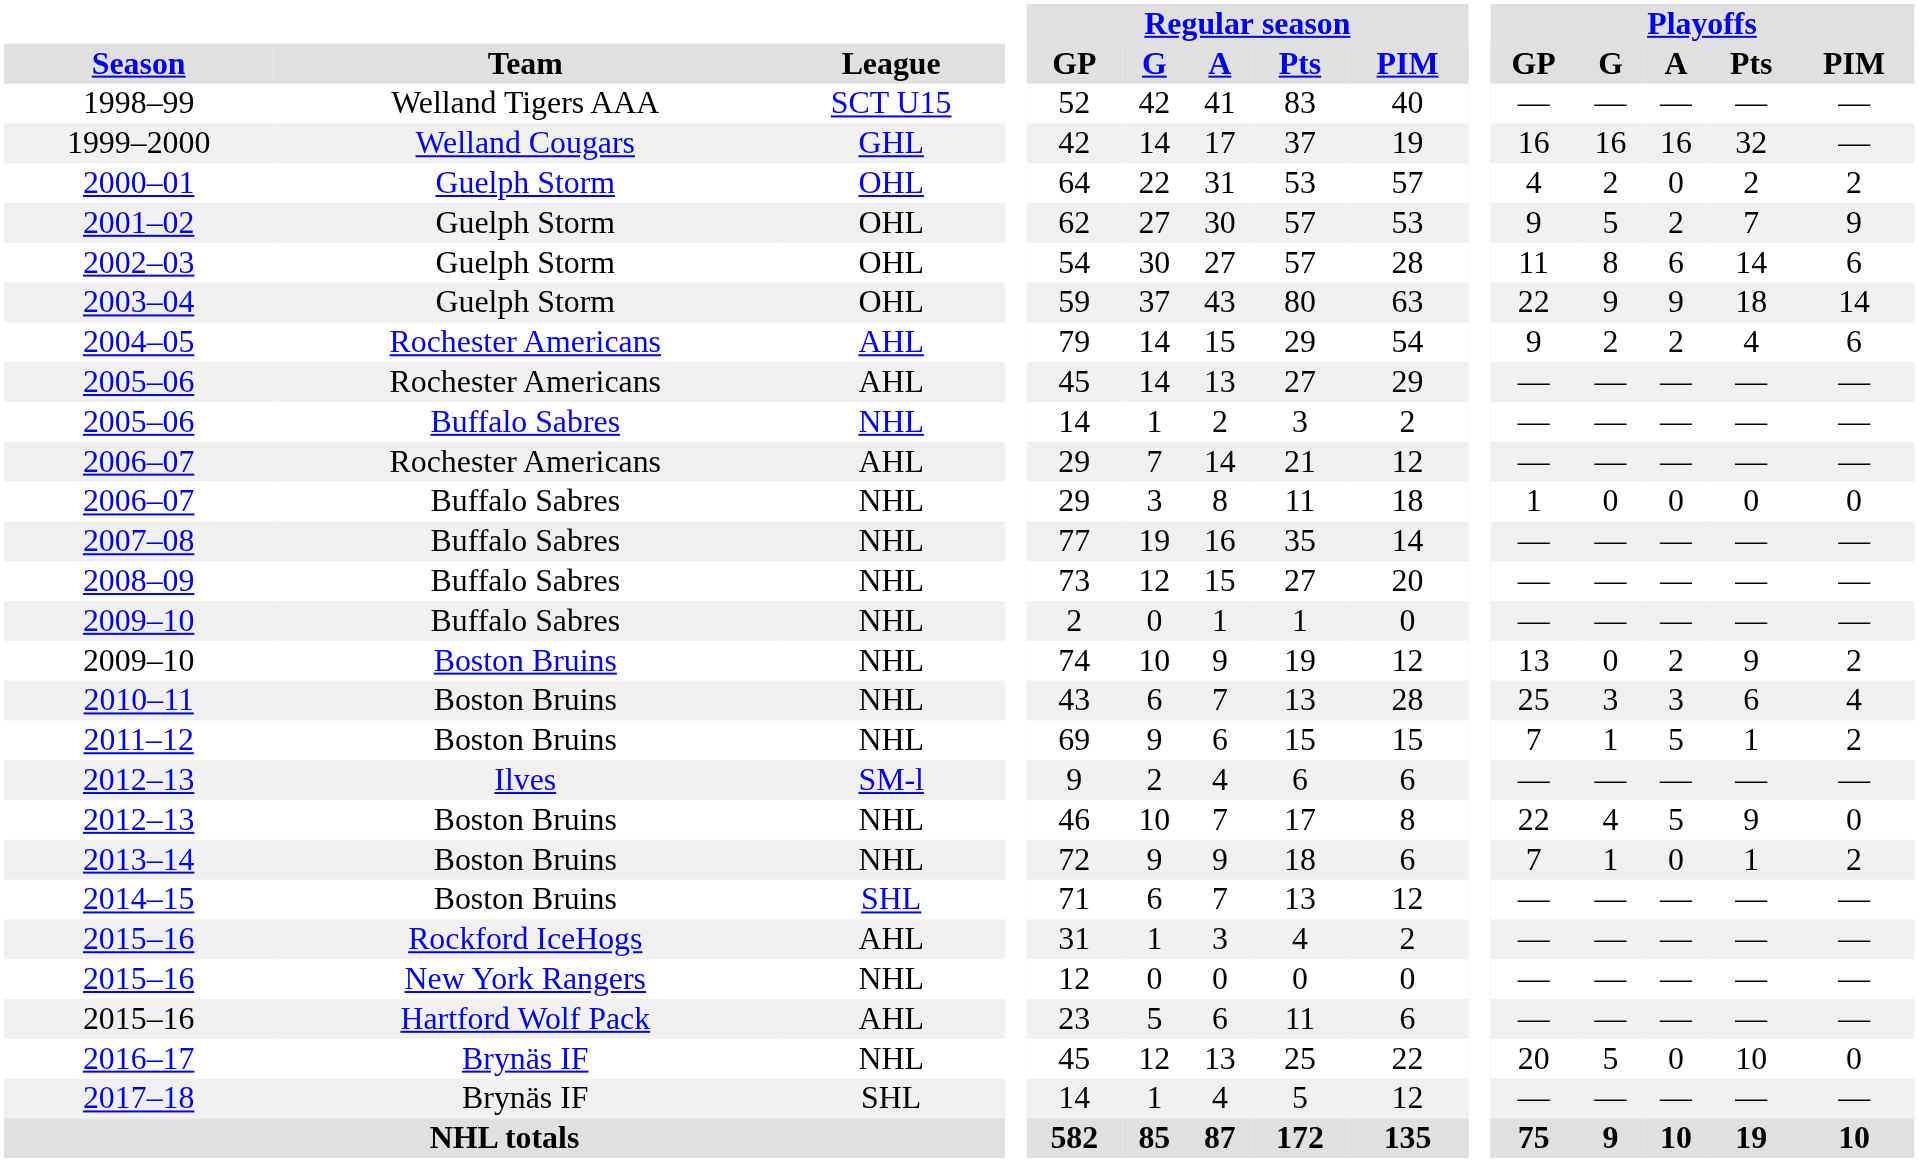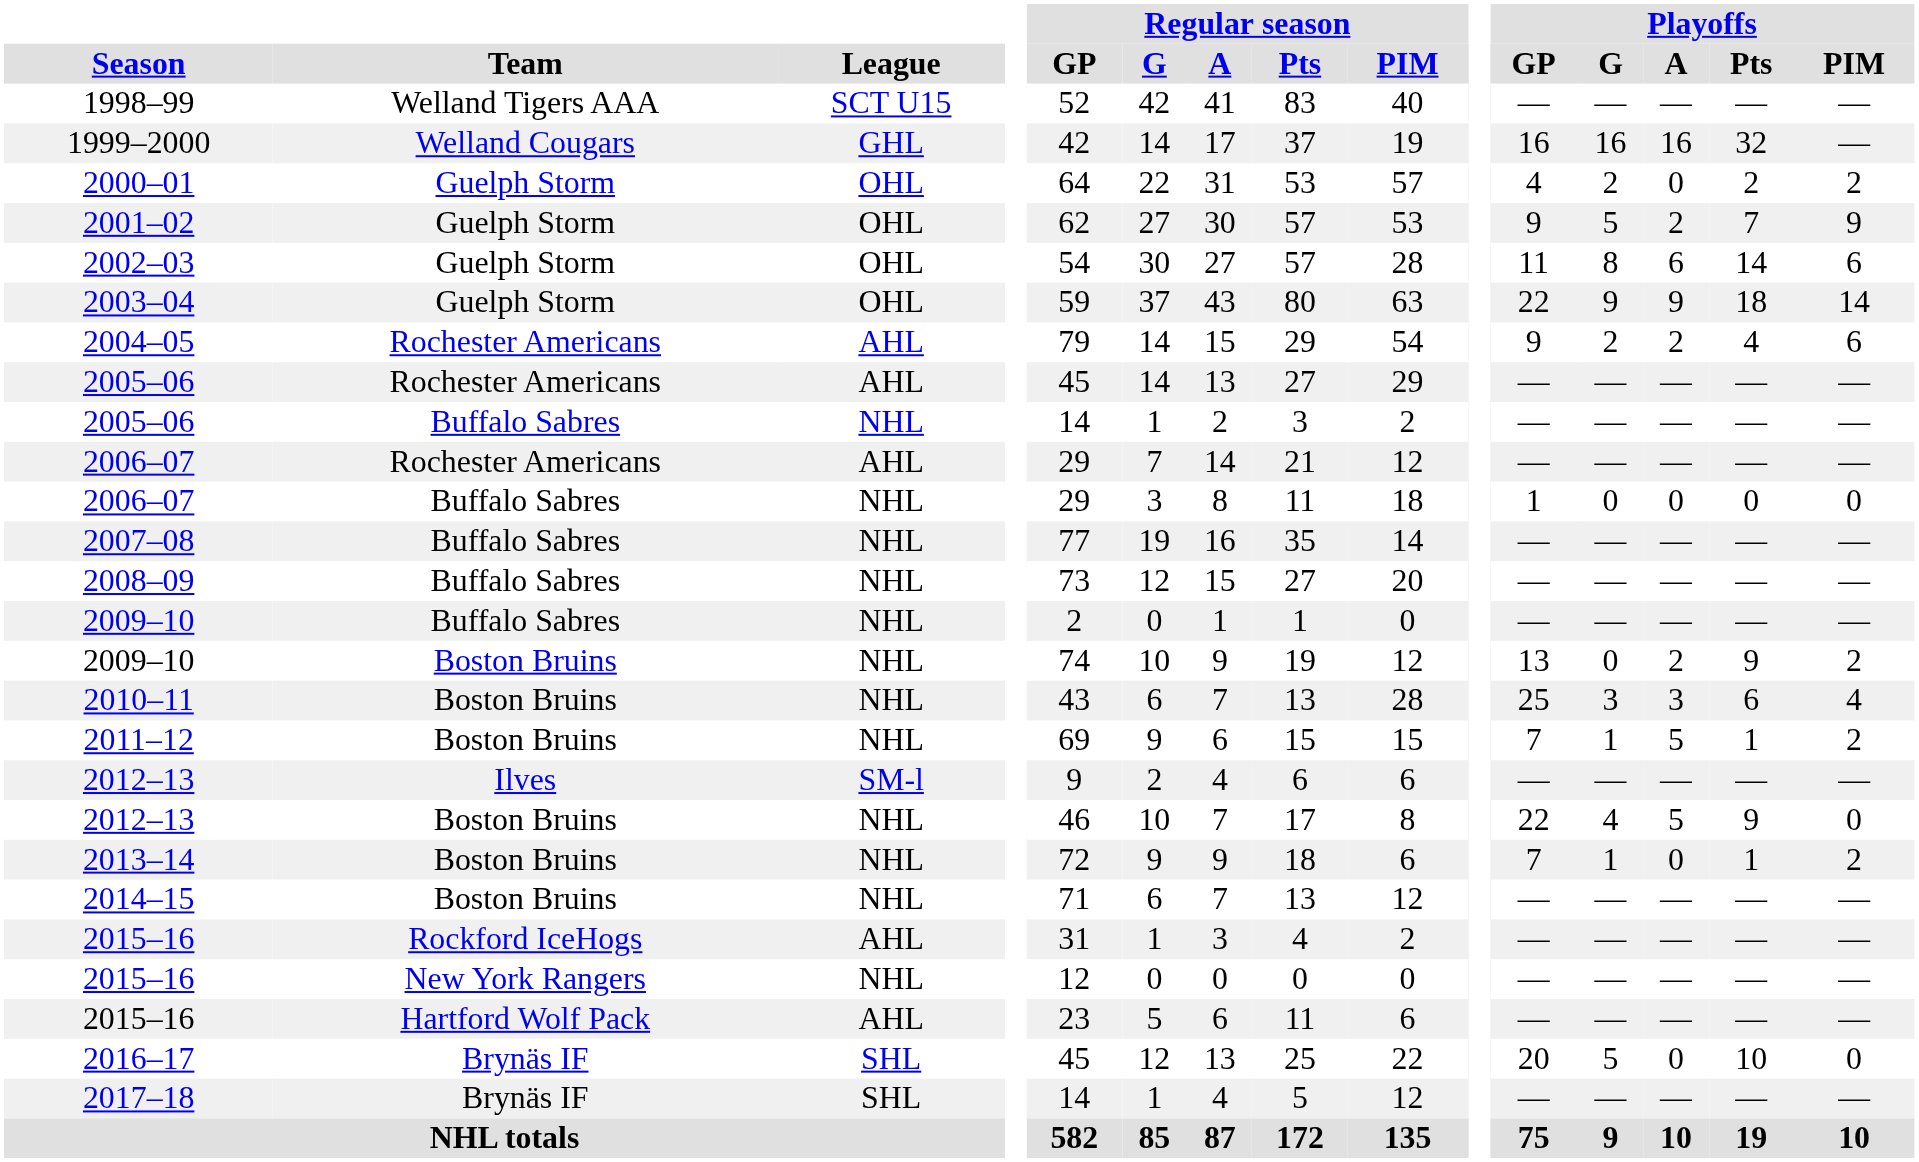2014–15 | League: SHL -> NHL
2016–17 | League: NHL -> SHL
